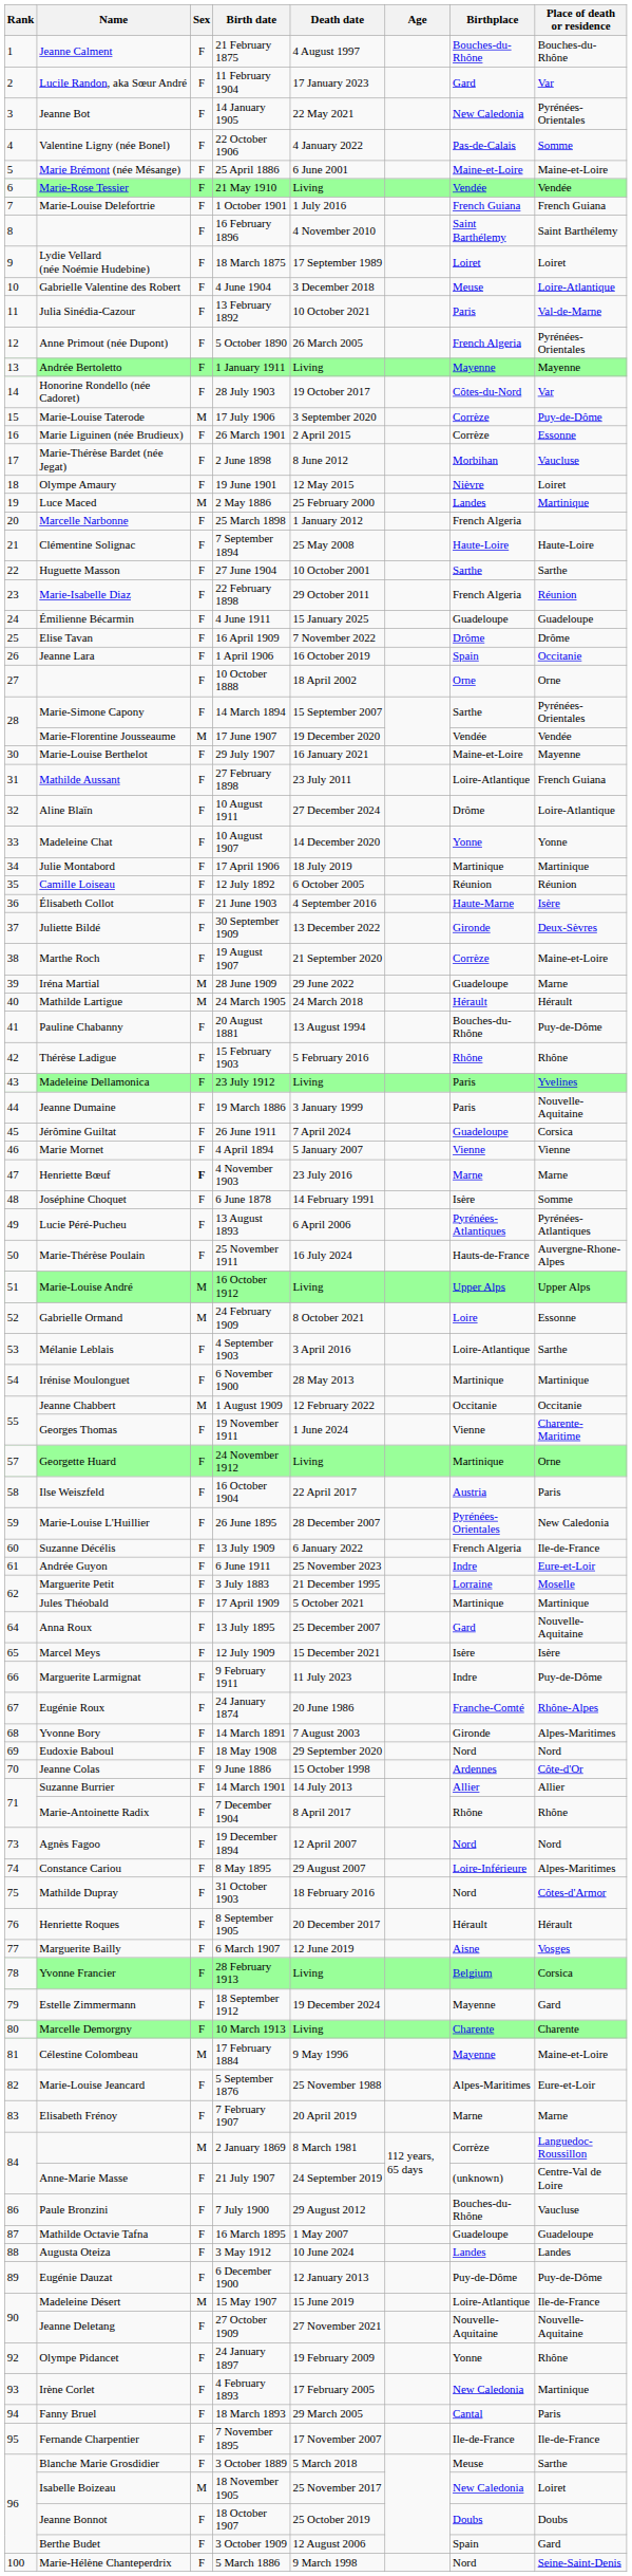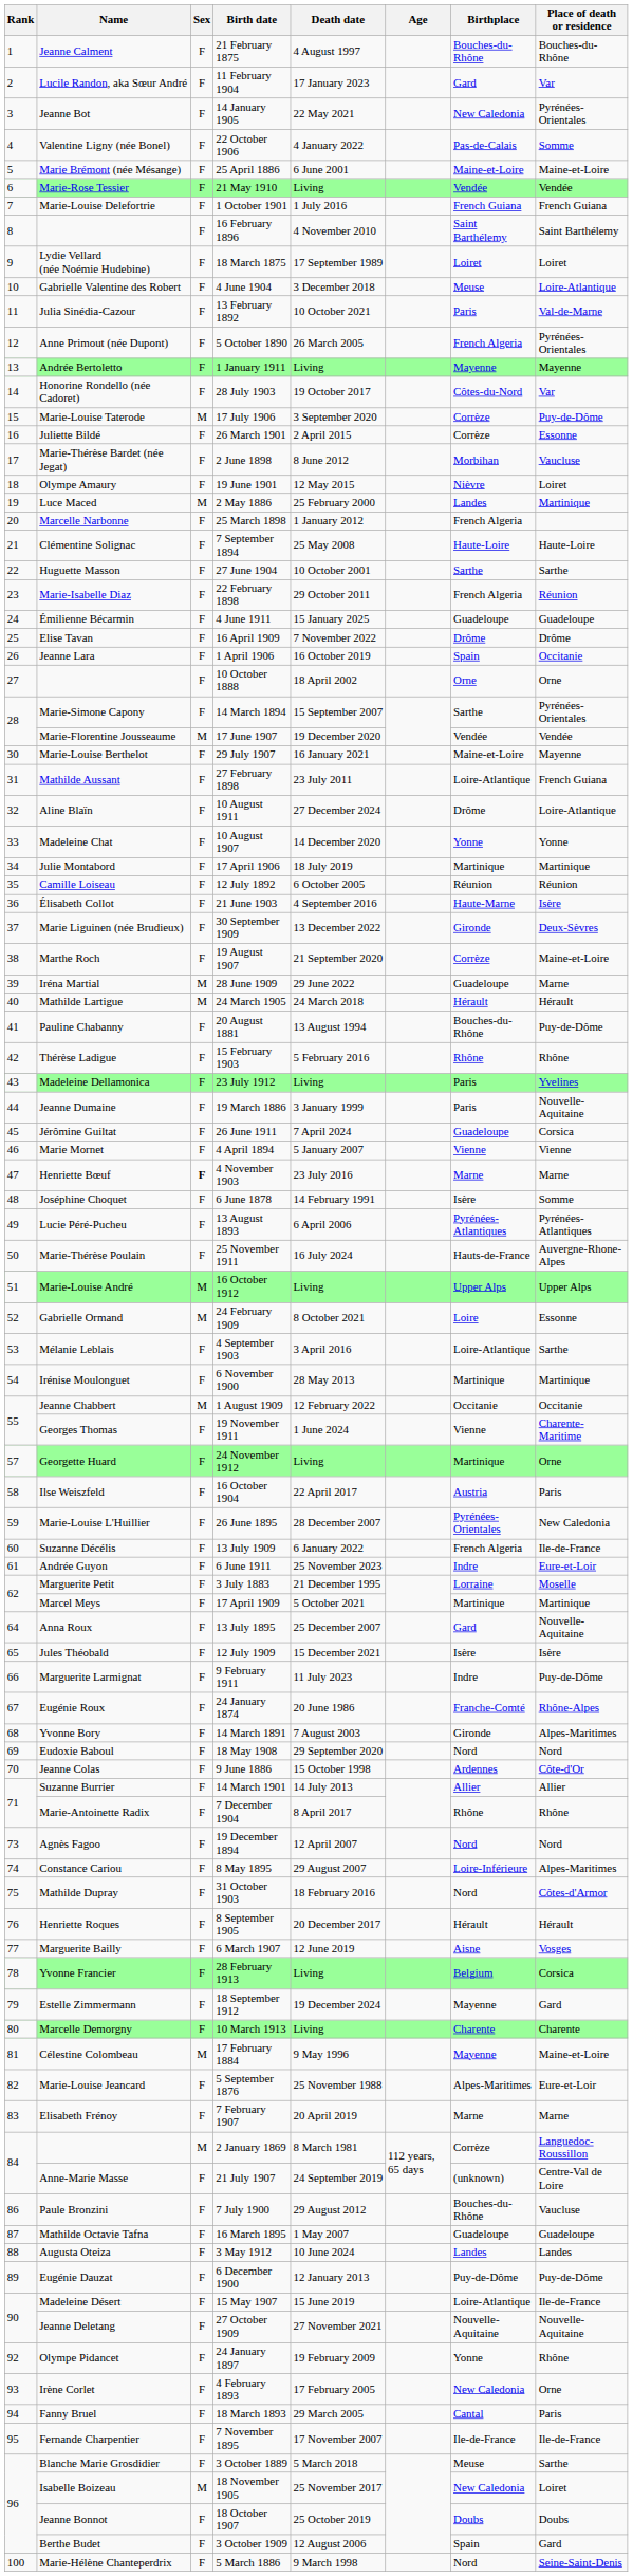26 March 1901 | Name: Marie Liguinen (née Brudieux) -> Juliette Bildé
30 September 1909 | Name: Juliette Bildé -> Marie Liguinen (née Brudieux)
17 April 1909 | Name: Jules Théobald -> Marcel Meys
12 July 1909 | Name: Marcel Meys -> Jules Théobald
15 May 1907 | Sex: M -> F
4 February 1893 | Place of death or residence: Martinique -> Orne
